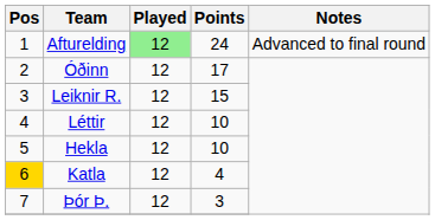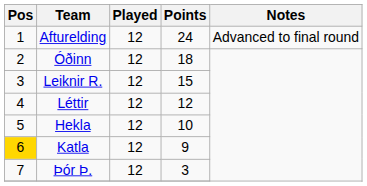Afturelding | Played: lightgreen background -> no background
Óðinn | Points: 17 -> 18
Léttir | Points: 10 -> 12
Katla | Points: 4 -> 9
